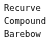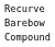rows swapped: Compound <-> Barebow
